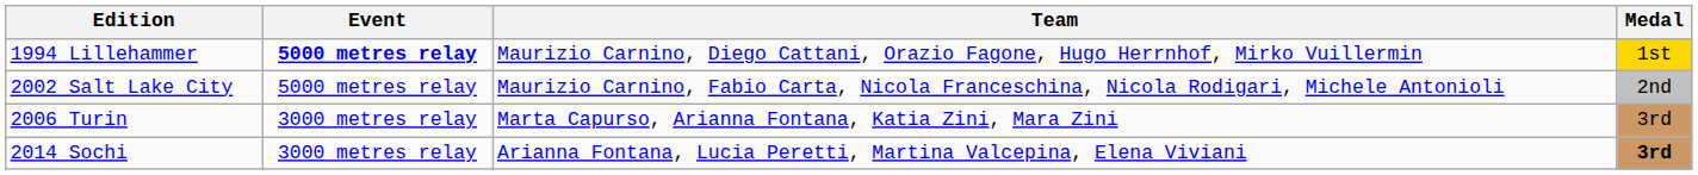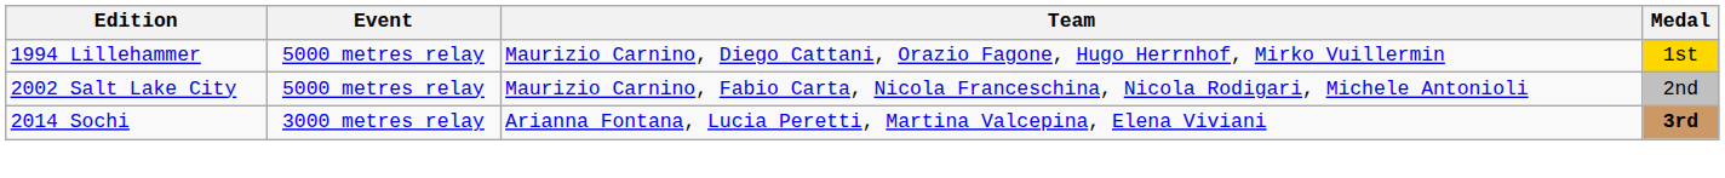1994 Lillehammer | Event: bold -> normal
- row: 2006 Turin | 3000 metres relay | Marta Capurso, Arianna Fontana, Katia Zini, Mara Zini | 3rd
